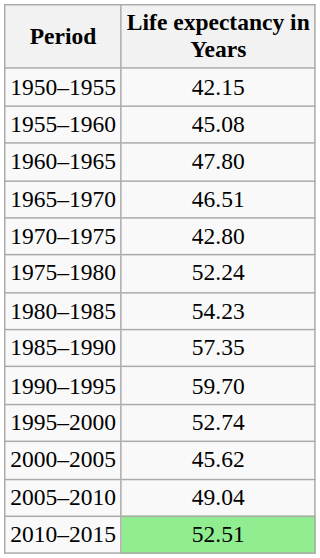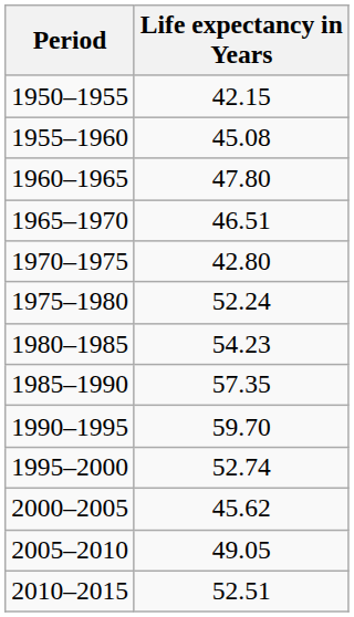2005–2010 | Life expectancy in Years: 49.04 -> 49.05
2010–2015 | Life expectancy in Years: lightgreen background -> no background
